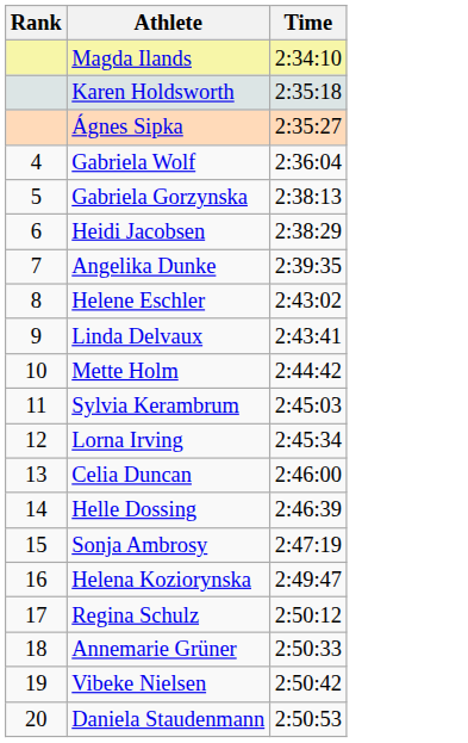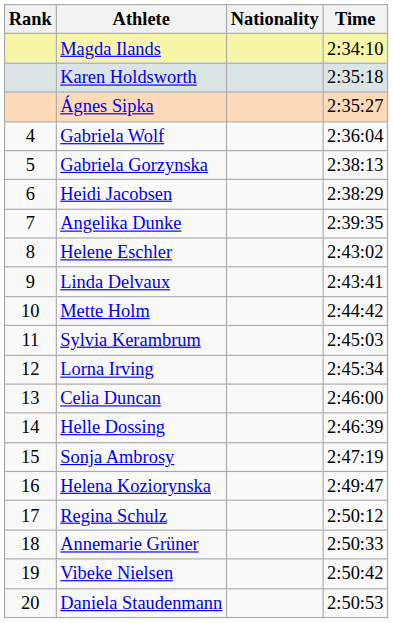+ column: Nationality
